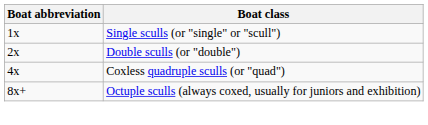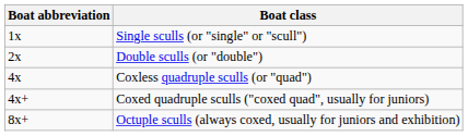+ row: 4x+ | Coxed quadruple sculls ("coxed quad", usually for juniors)
